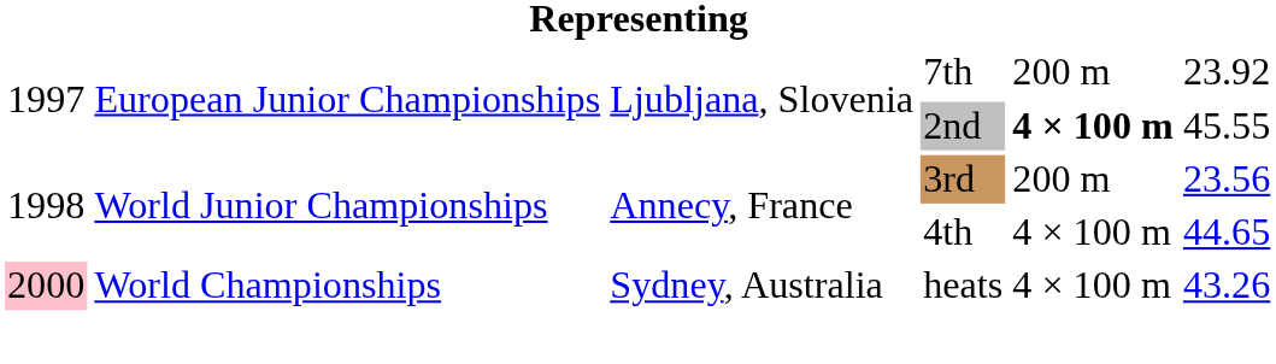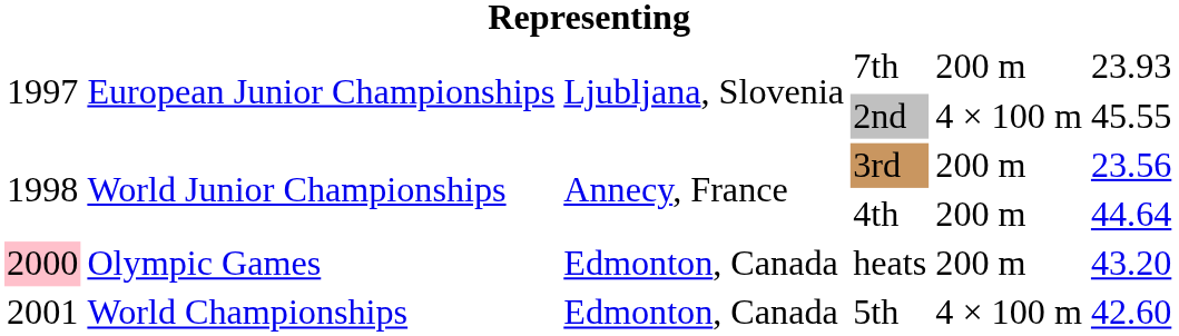7th | column 6: 23.92 -> 23.93
2nd | column 5: bold -> normal
4th | column 5: 4 × 100 m -> 200 m
4th | column 6: 44.65 -> 44.64
heats | column 2: World Championships -> Olympic Games
heats | column 3: Sydney, Australia -> Edmonton, Canada
heats | column 5: 4 × 100 m -> 200 m
heats | column 6: 43.26 -> 43.20
+ row: 2001 | World Championships | Edmonton, Canada | 5th | 4 × 100 m | 42.60
